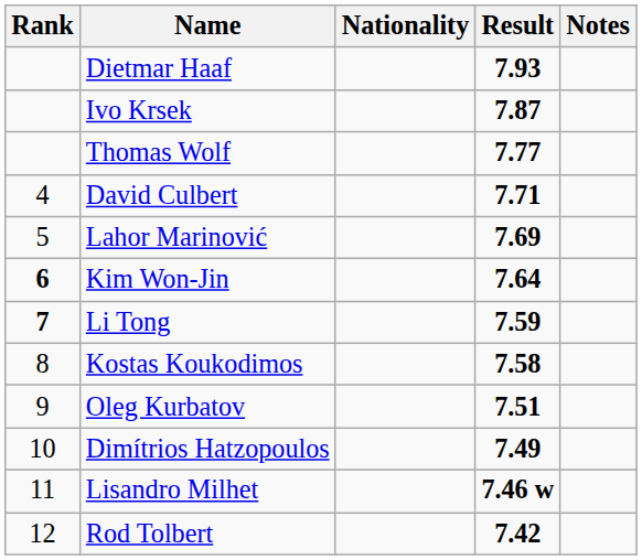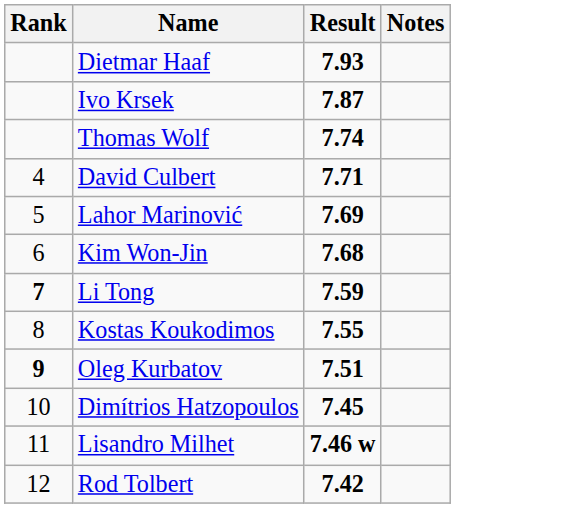- column: Nationality
Thomas Wolf | Result: 7.77 -> 7.74
Kim Won-Jin | Rank: bold -> normal
Kim Won-Jin | Result: 7.64 -> 7.68
Kostas Koukodimos | Result: 7.58 -> 7.55
Oleg Kurbatov | Rank: normal -> bold
Dimítrios Hatzopoulos | Result: 7.49 -> 7.45
